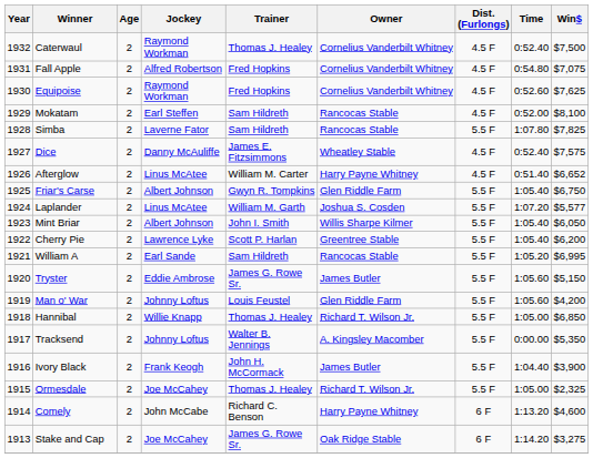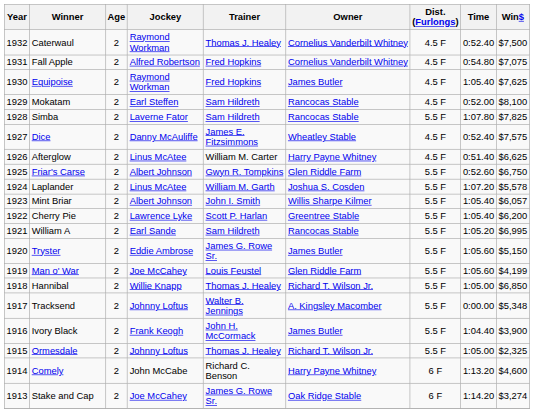Equipoise | Owner: Cornelius Vanderbilt Whitney -> James Butler
Equipoise | Time: 0:52.60 -> 1:05.40
Afterglow | Win$: $6,652 -> $6,625
Friar's Carse | Time: 1:05.40 -> 0:52.60
Laplander | Win$: $5,577 -> $5,578
Mint Briar | Win$: $6,050 -> $6,057
Man o' War | Jockey: Johnny Loftus -> Joe McCahey
Man o' War | Win$: $4,200 -> $4,199
Tracksend | Win$: $5,350 -> $5,348
Ormesdale | Jockey: Joe McCahey -> Johnny Loftus
Stake and Cap | Win$: $3,275 -> $3,274
